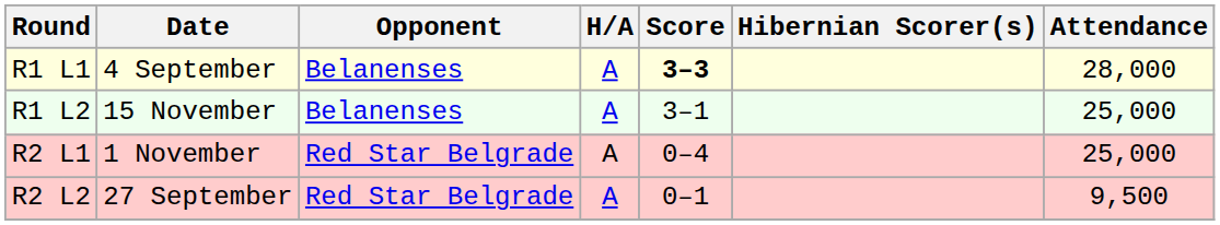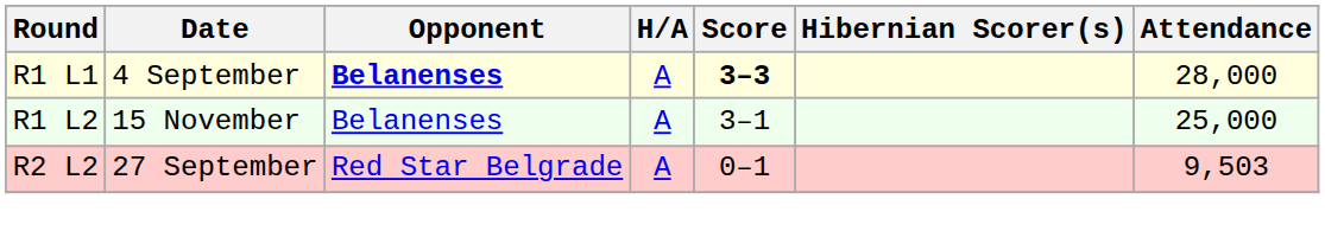R1 L1 | Opponent: normal -> bold
- row: R2 L1 | 1 November | Red Star Belgrade | A | 0–4 | 25,000
R2 L2 | Attendance: 9,500 -> 9,503
